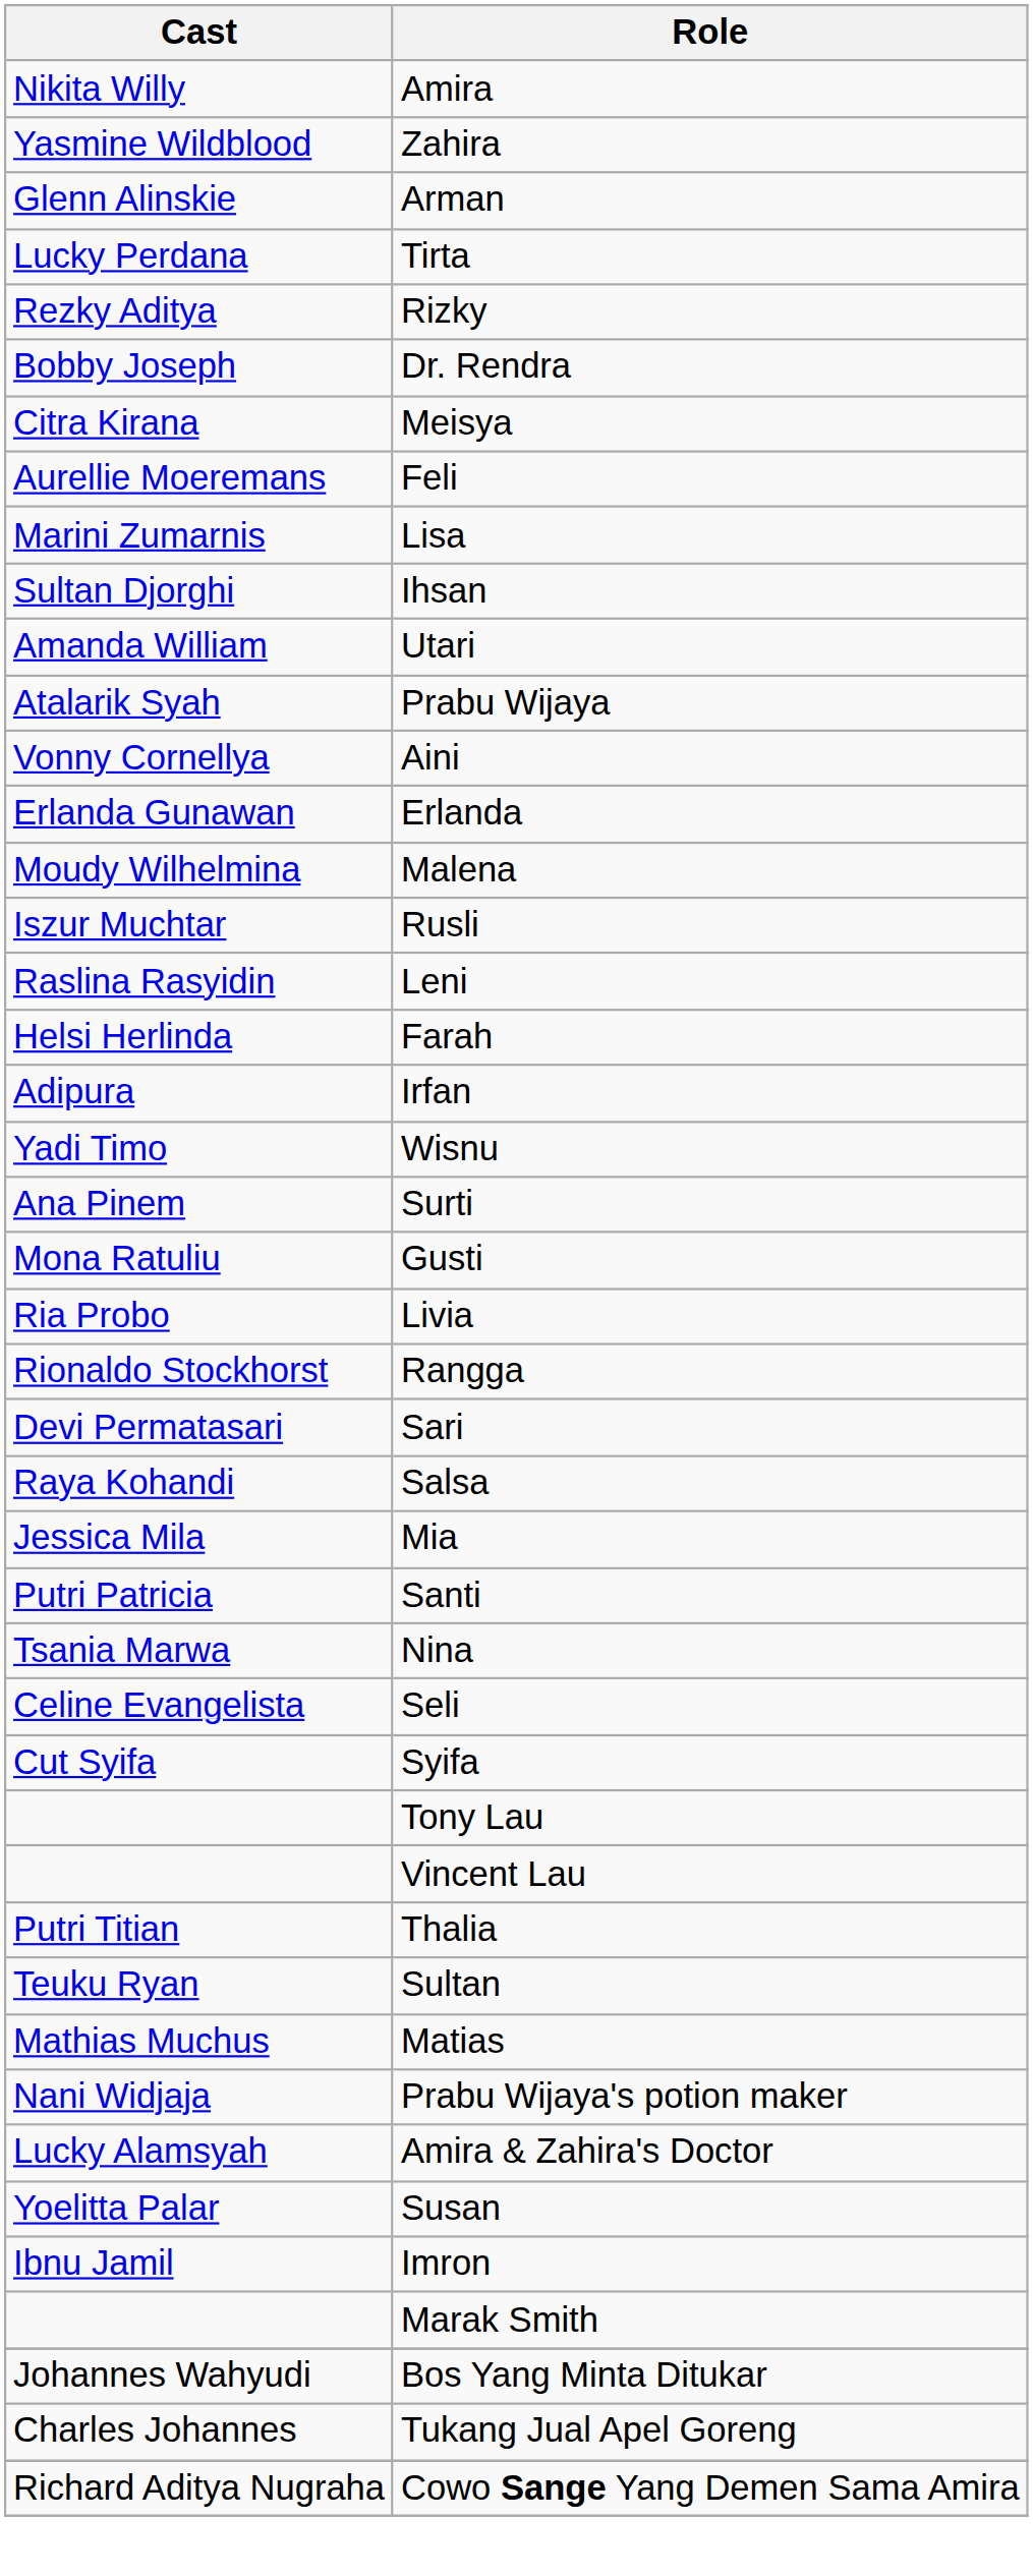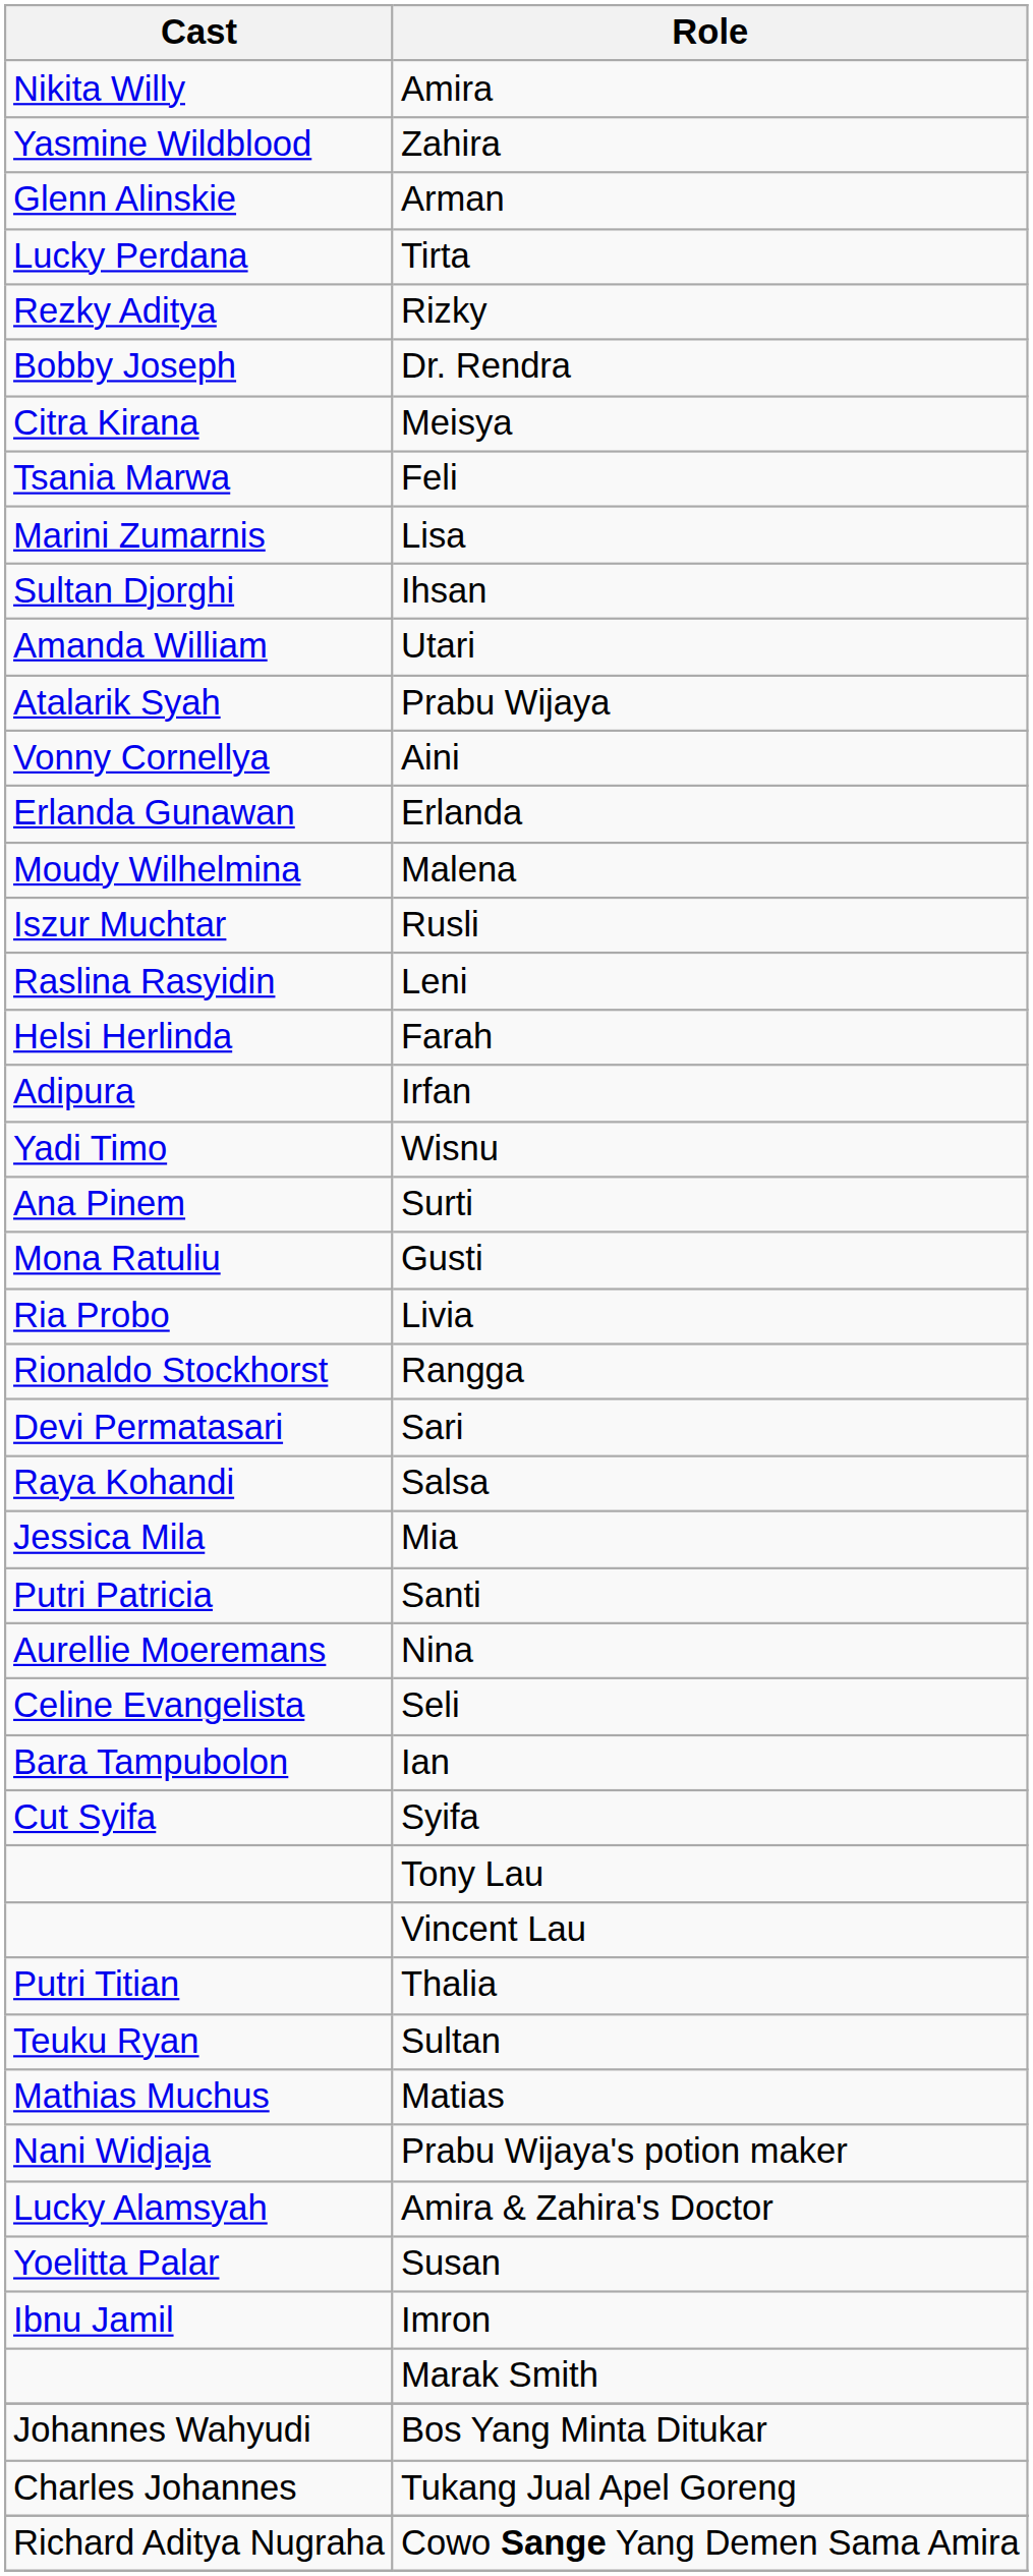Feli | Cast: Aurellie Moeremans -> Tsania Marwa
Nina | Cast: Tsania Marwa -> Aurellie Moeremans
+ row: Bara Tampubolon | Ian
